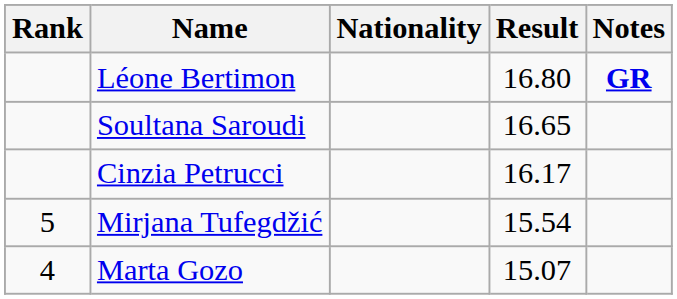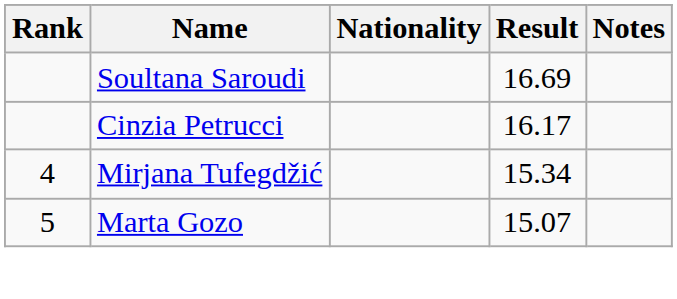- row: Léone Bertimon | 16.80 | GR
Soultana Saroudi | Result: 16.65 -> 16.69
Mirjana Tufegdžić | Rank: 5 -> 4
Mirjana Tufegdžić | Result: 15.54 -> 15.34
Marta Gozo | Rank: 4 -> 5
